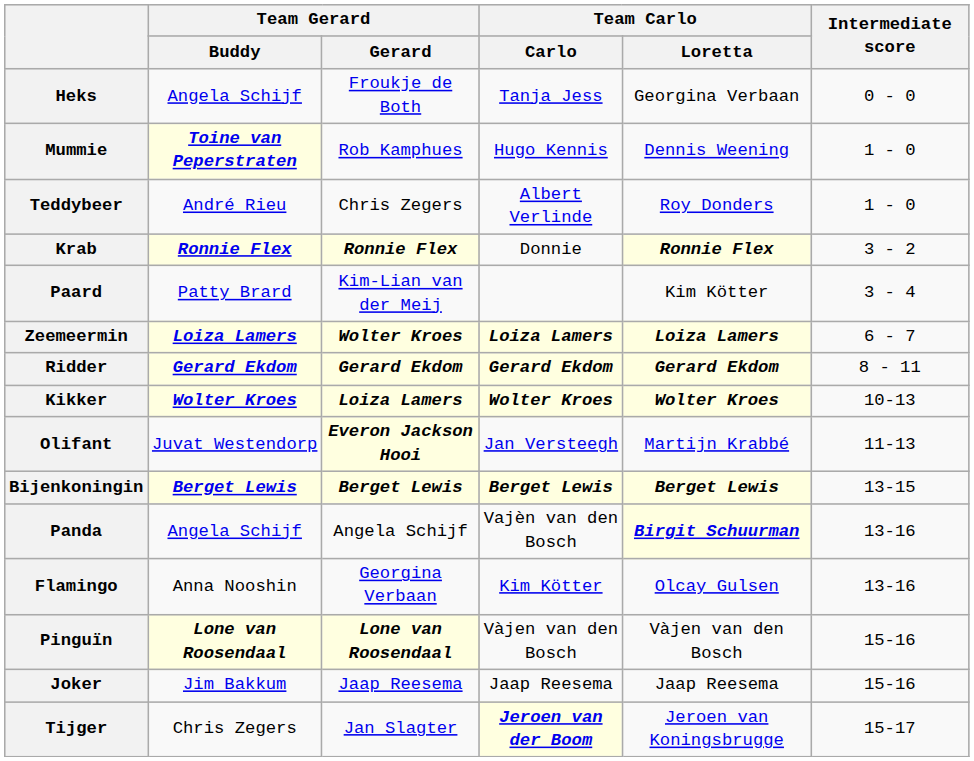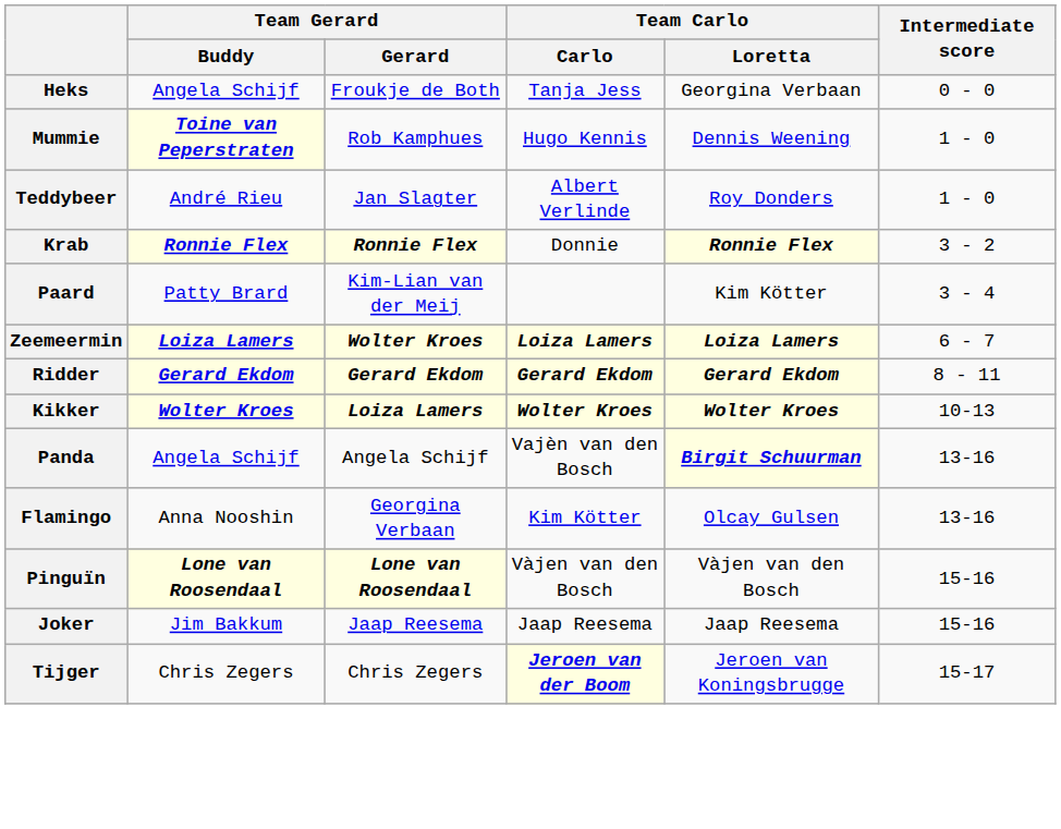Teddybeer | Team Gerard / Gerard: Chris Zegers -> Jan Slagter
- row: Olifant | Juvat Westendorp | Everon Jackson Hooi | Jan Versteegh | Martijn Krabbé | 11-13
- row: Bijenkoningin | Berget Lewis | Berget Lewis | Berget Lewis | Berget Lewis | 13-15
Tijger | Team Gerard / Gerard: Jan Slagter -> Chris Zegers
